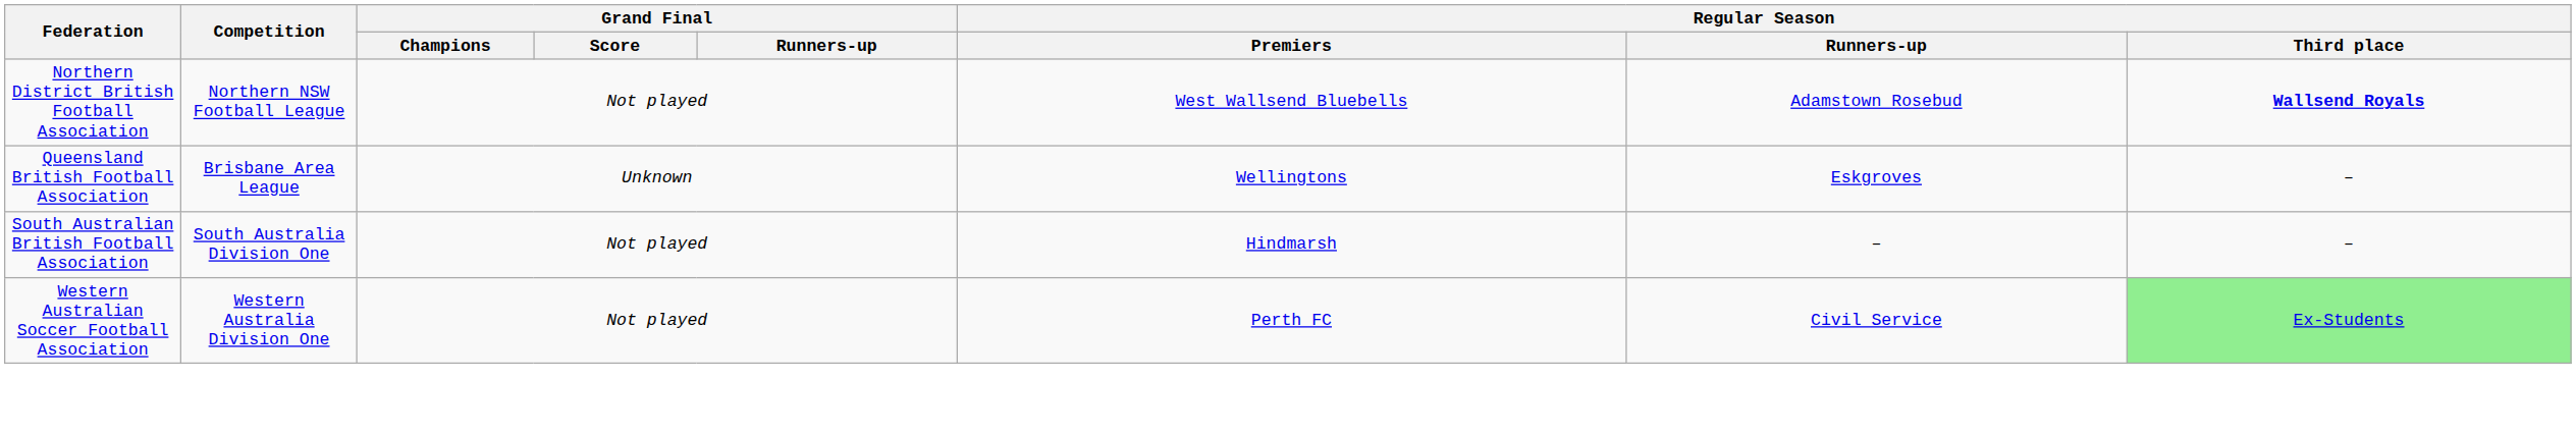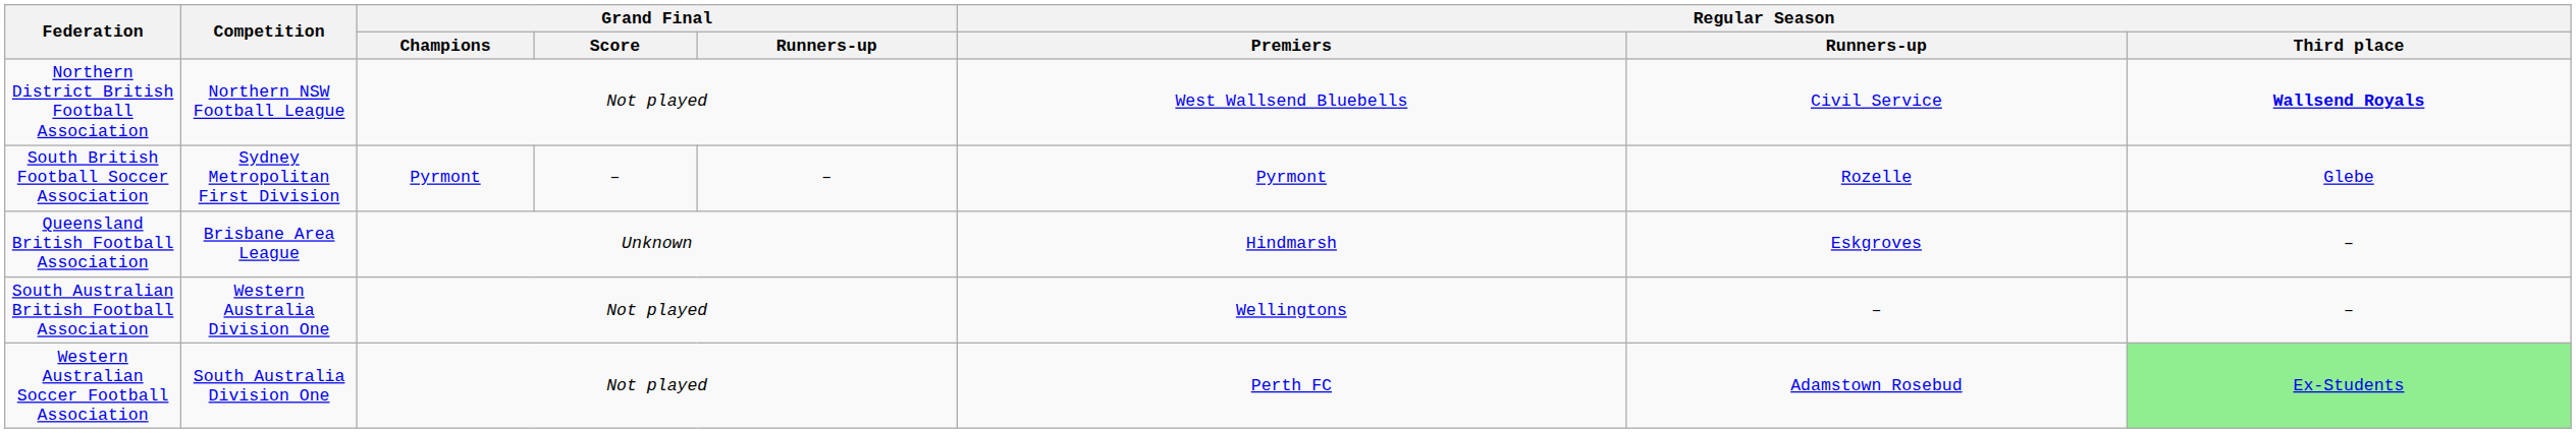Northern District British Football Association | Regular Season / Runners-up: Adamstown Rosebud -> Civil Service
+ row: South British Football Soccer Association | Sydney Metropolitan First Division | Pyrmont | – | – | Pyrmont | Rozelle | Glebe
Queensland British Football Association | Regular Season / Premiers: Wellingtons -> Hindmarsh
South Australian British Football Association | Competition: South Australia Division One -> Western Australia Division One
South Australian British Football Association | Regular Season / Premiers: Hindmarsh -> Wellingtons
Western Australian Soccer Football Association | Competition: Western Australia Division One -> South Australia Division One
Western Australian Soccer Football Association | Regular Season / Runners-up: Civil Service -> Adamstown Rosebud
